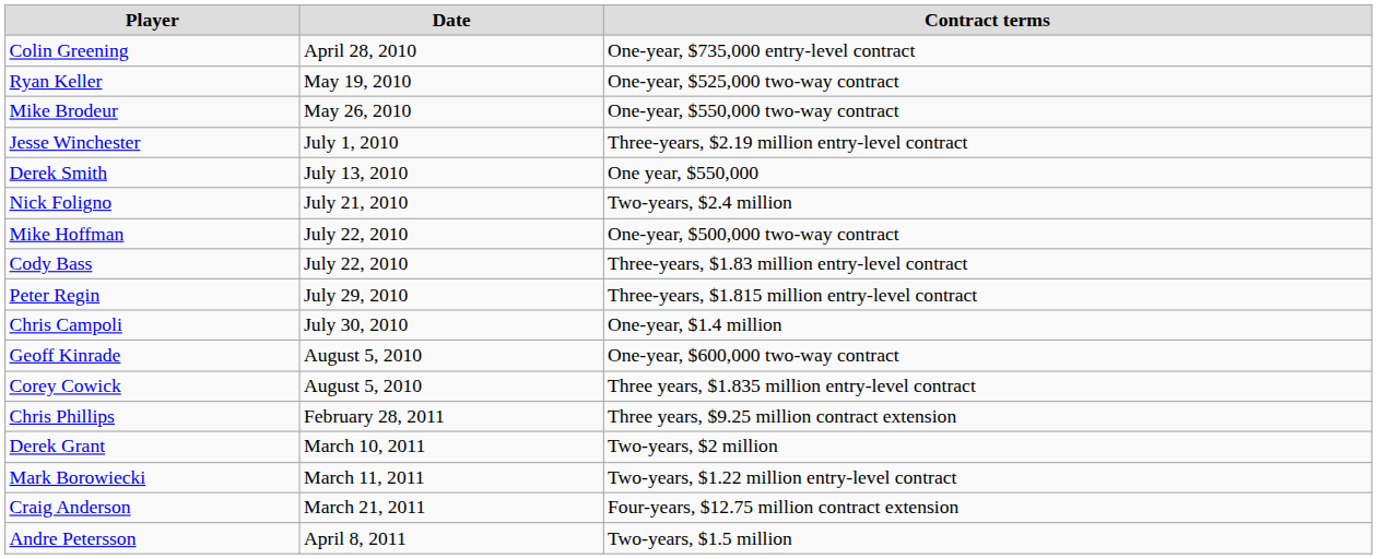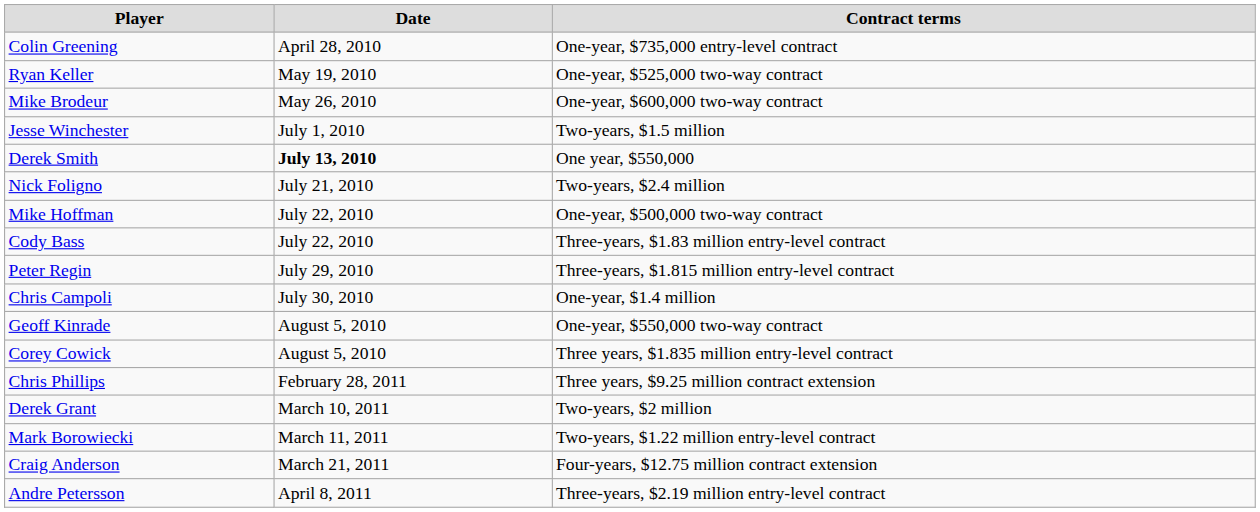Mike Brodeur | Contract terms: One-year, $550,000 two-way contract -> One-year, $600,000 two-way contract
Jesse Winchester | Contract terms: Three-years, $2.19 million entry-level contract -> Two-years, $1.5 million
Derek Smith | Date: normal -> bold
Geoff Kinrade | Contract terms: One-year, $600,000 two-way contract -> One-year, $550,000 two-way contract
Andre Petersson | Contract terms: Two-years, $1.5 million -> Three-years, $2.19 million entry-level contract
